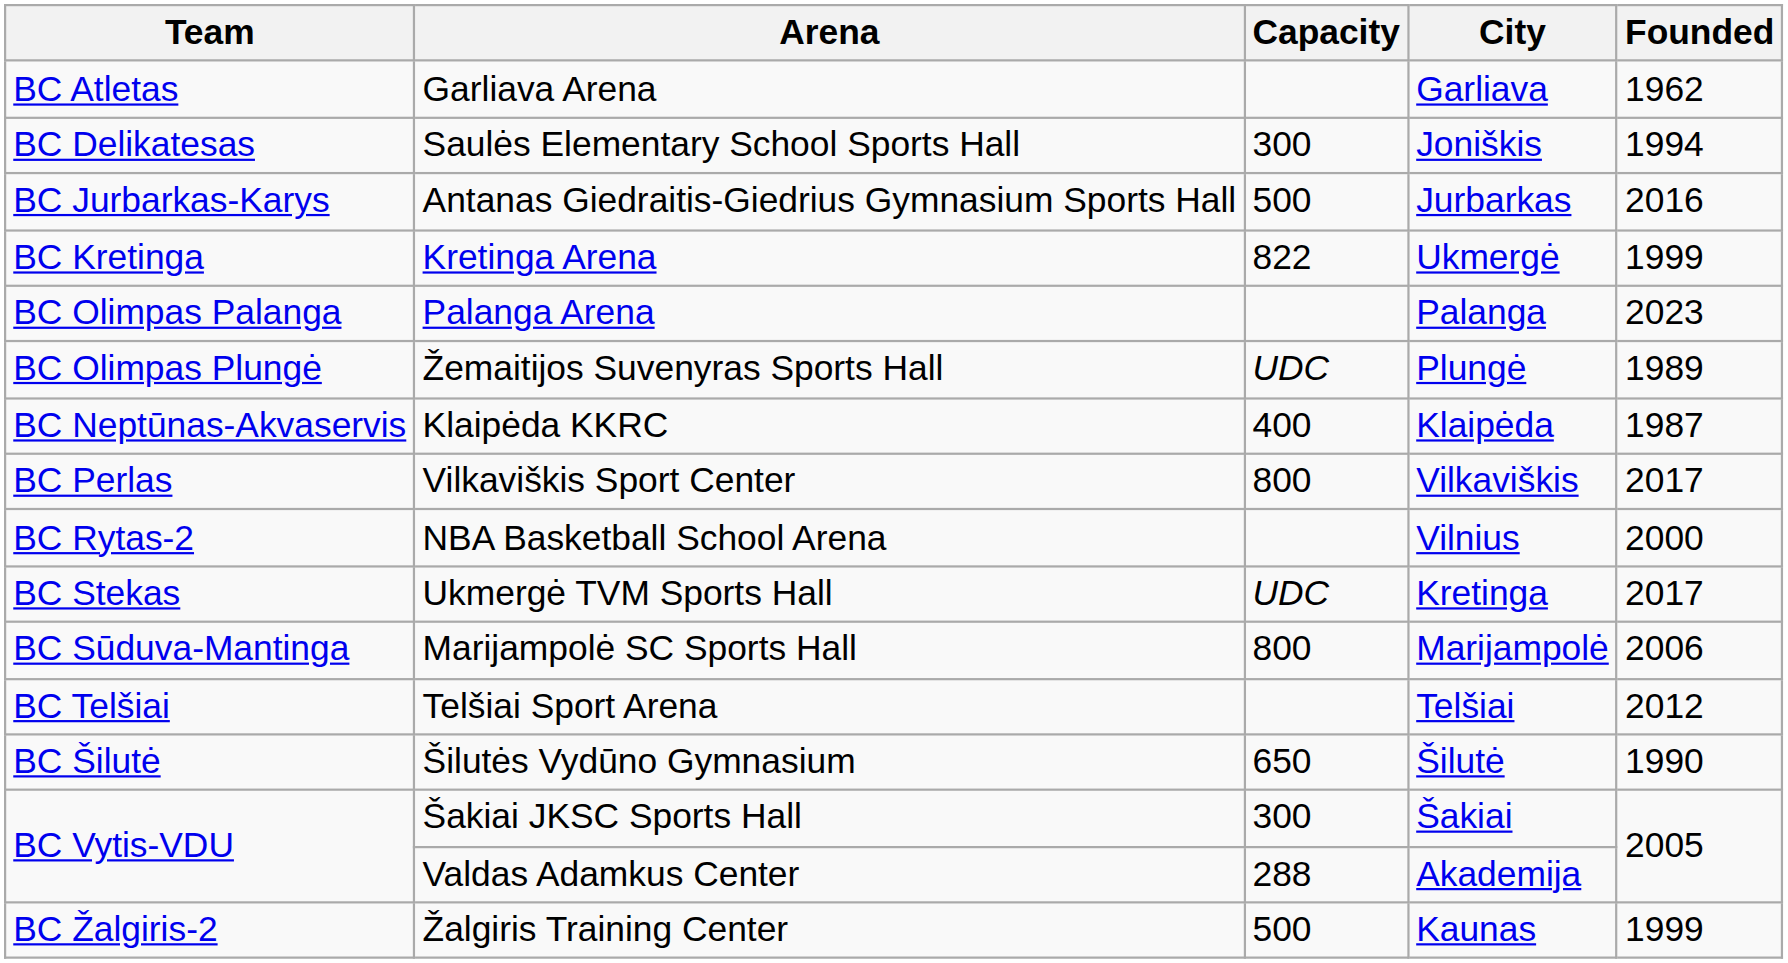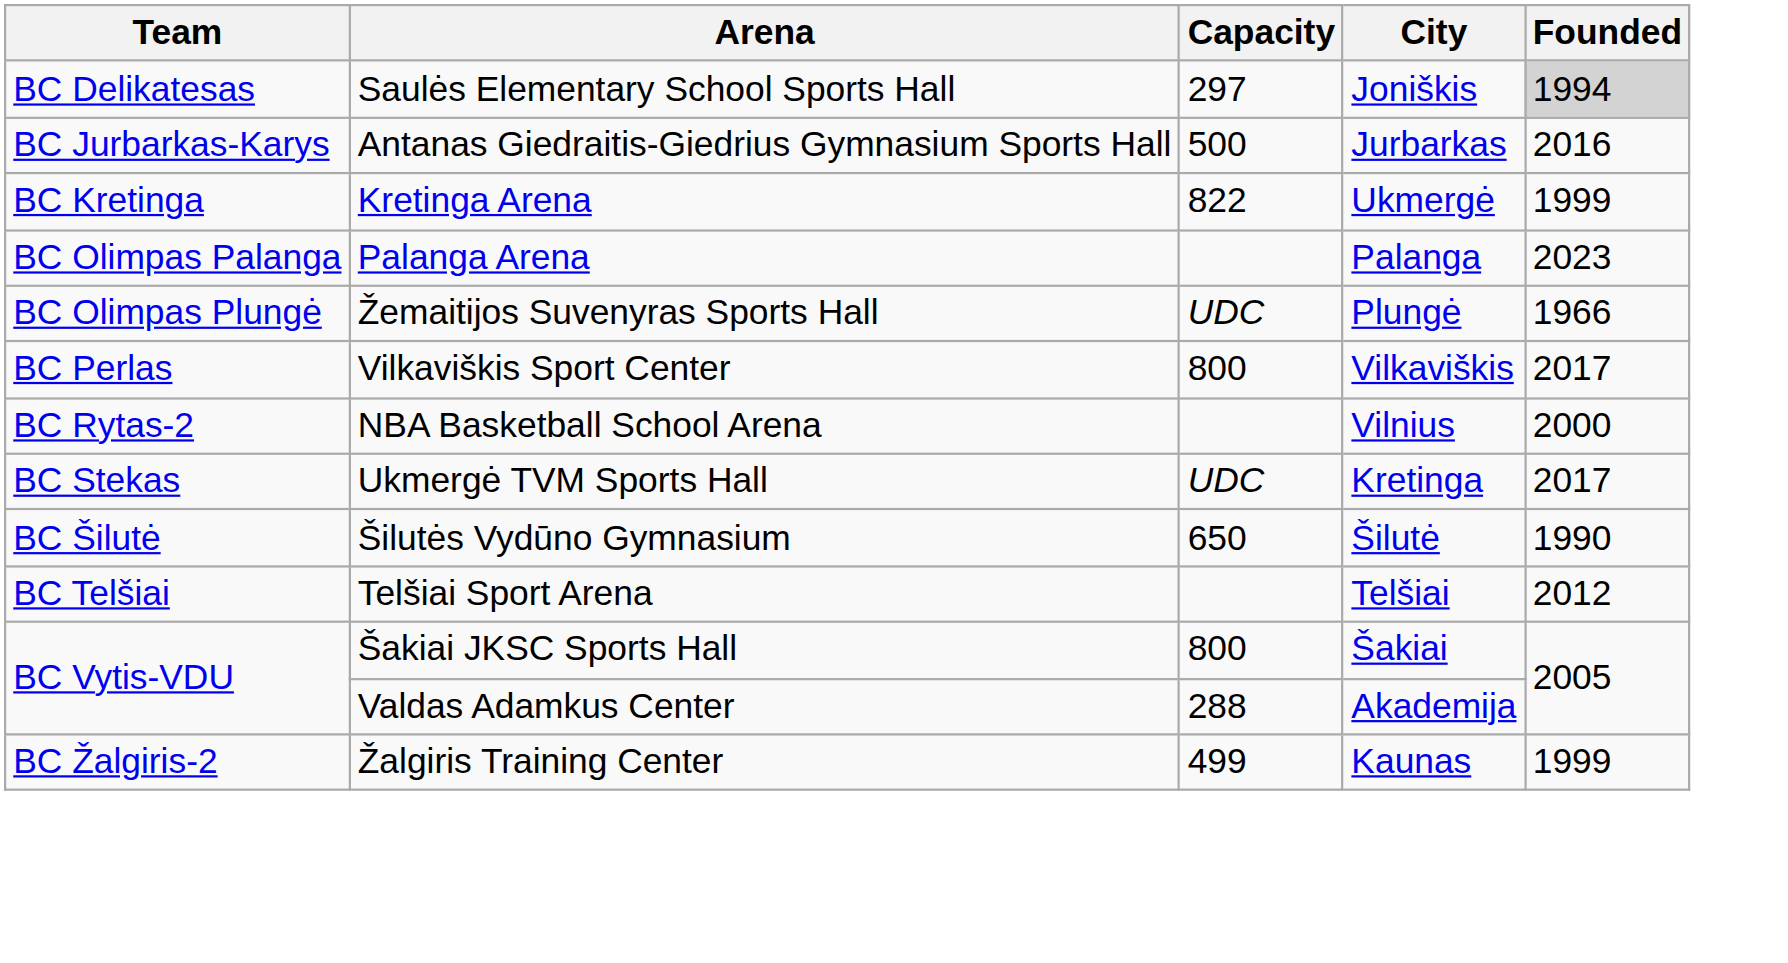- row: BC Atletas | Garliava Arena | Garliava | 1962
Saulės Elementary School Sports Hall | Capacity: 300 -> 297
Saulės Elementary School Sports Hall | Founded: no background -> lightgrey background
Žemaitijos Suvenyras Sports Hall | Founded: 1989 -> 1966
- row: BC Neptūnas-Akvaservis | Klaipėda KKRC | 400 | Klaipėda | 1987
- row: BC Sūduva-Mantinga | Marijampolė SC Sports Hall | 800 | Marijampolė | 2006
rows swapped: Šilutės Vydūno Gymnasium <-> Telšiai Sport Arena
Šakiai JKSC Sports Hall | Capacity: 300 -> 800
Žalgiris Training Center | Capacity: 500 -> 499
